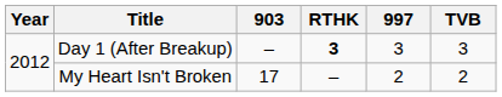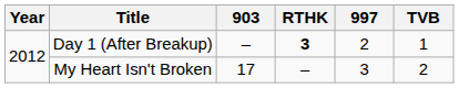Day 1 (After Breakup) | 997: 3 -> 2
Day 1 (After Breakup) | TVB: 3 -> 1
My Heart Isn't Broken | 997: 2 -> 3
